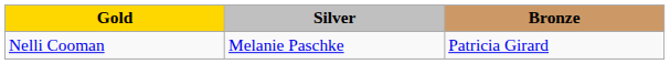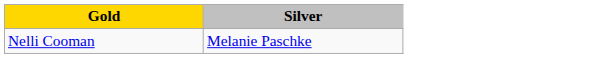- column: Bronze | Patricia Girard
